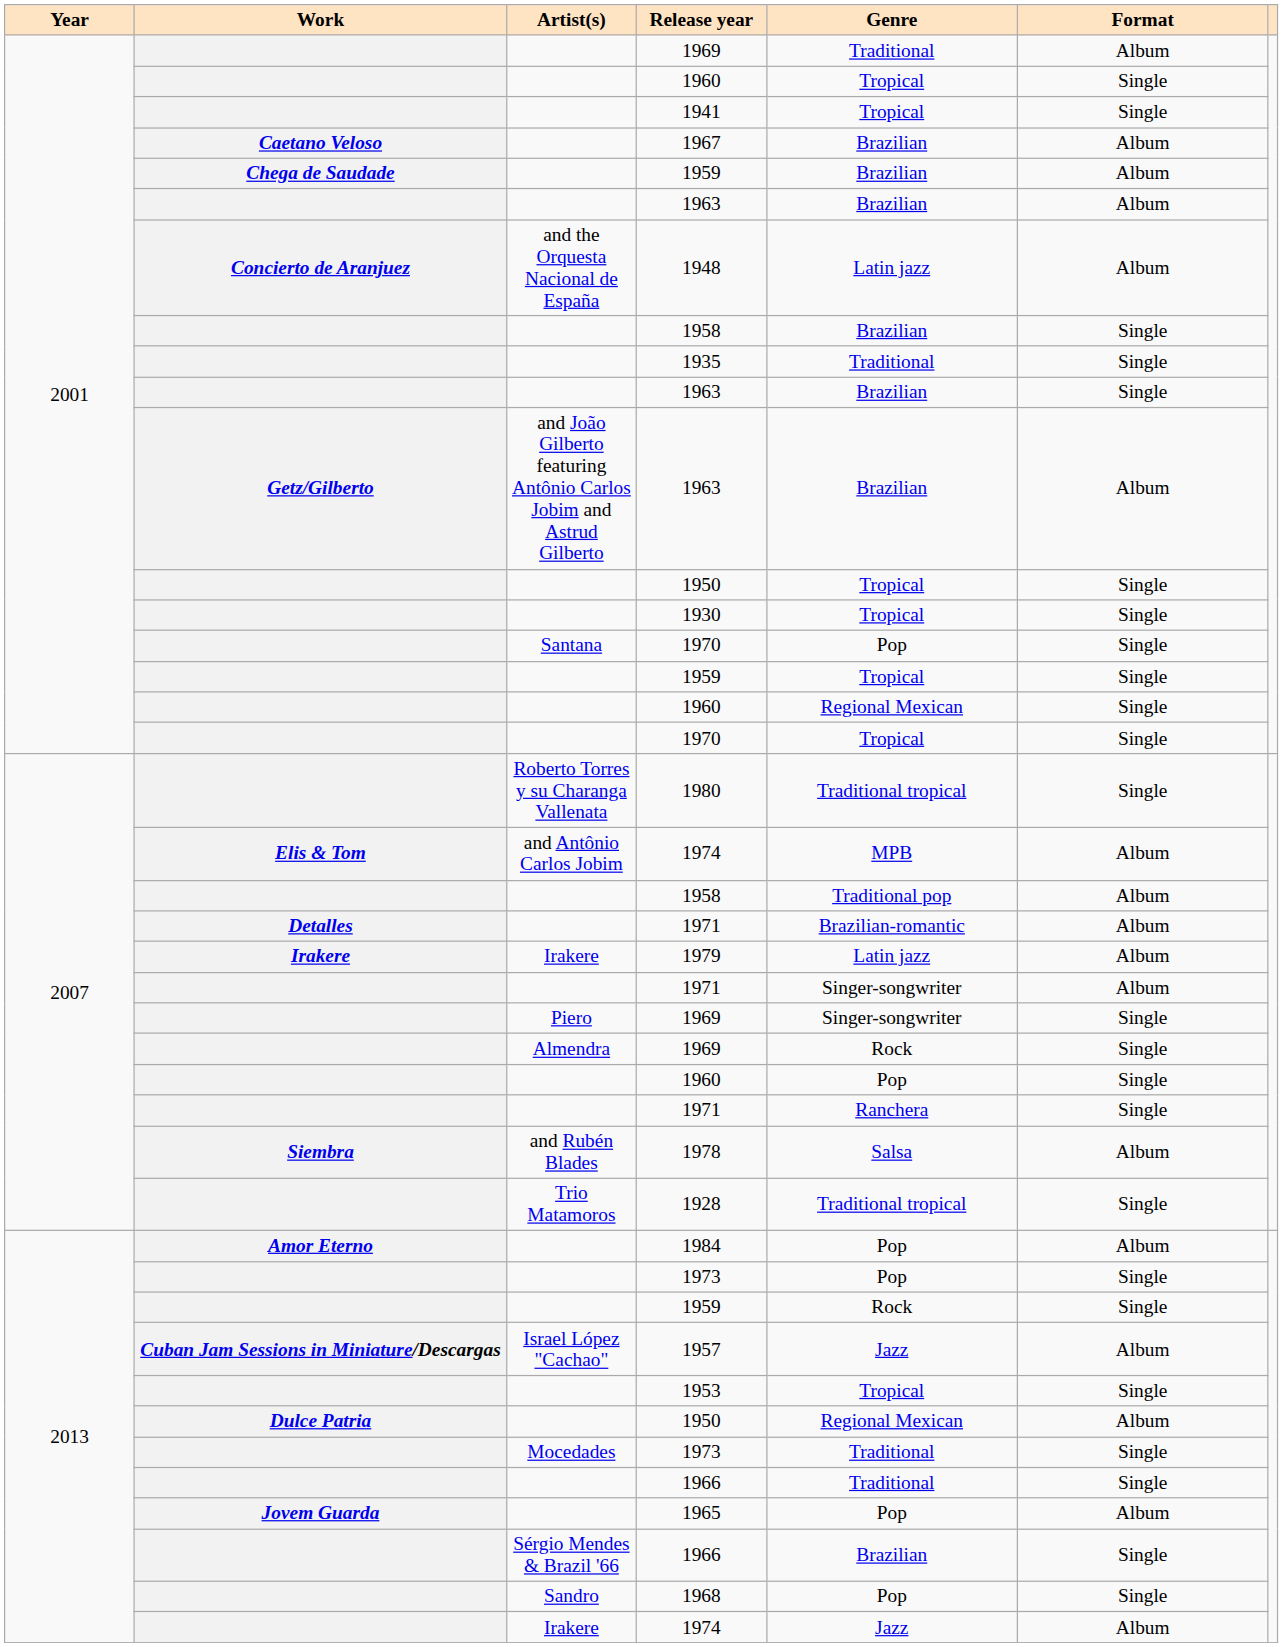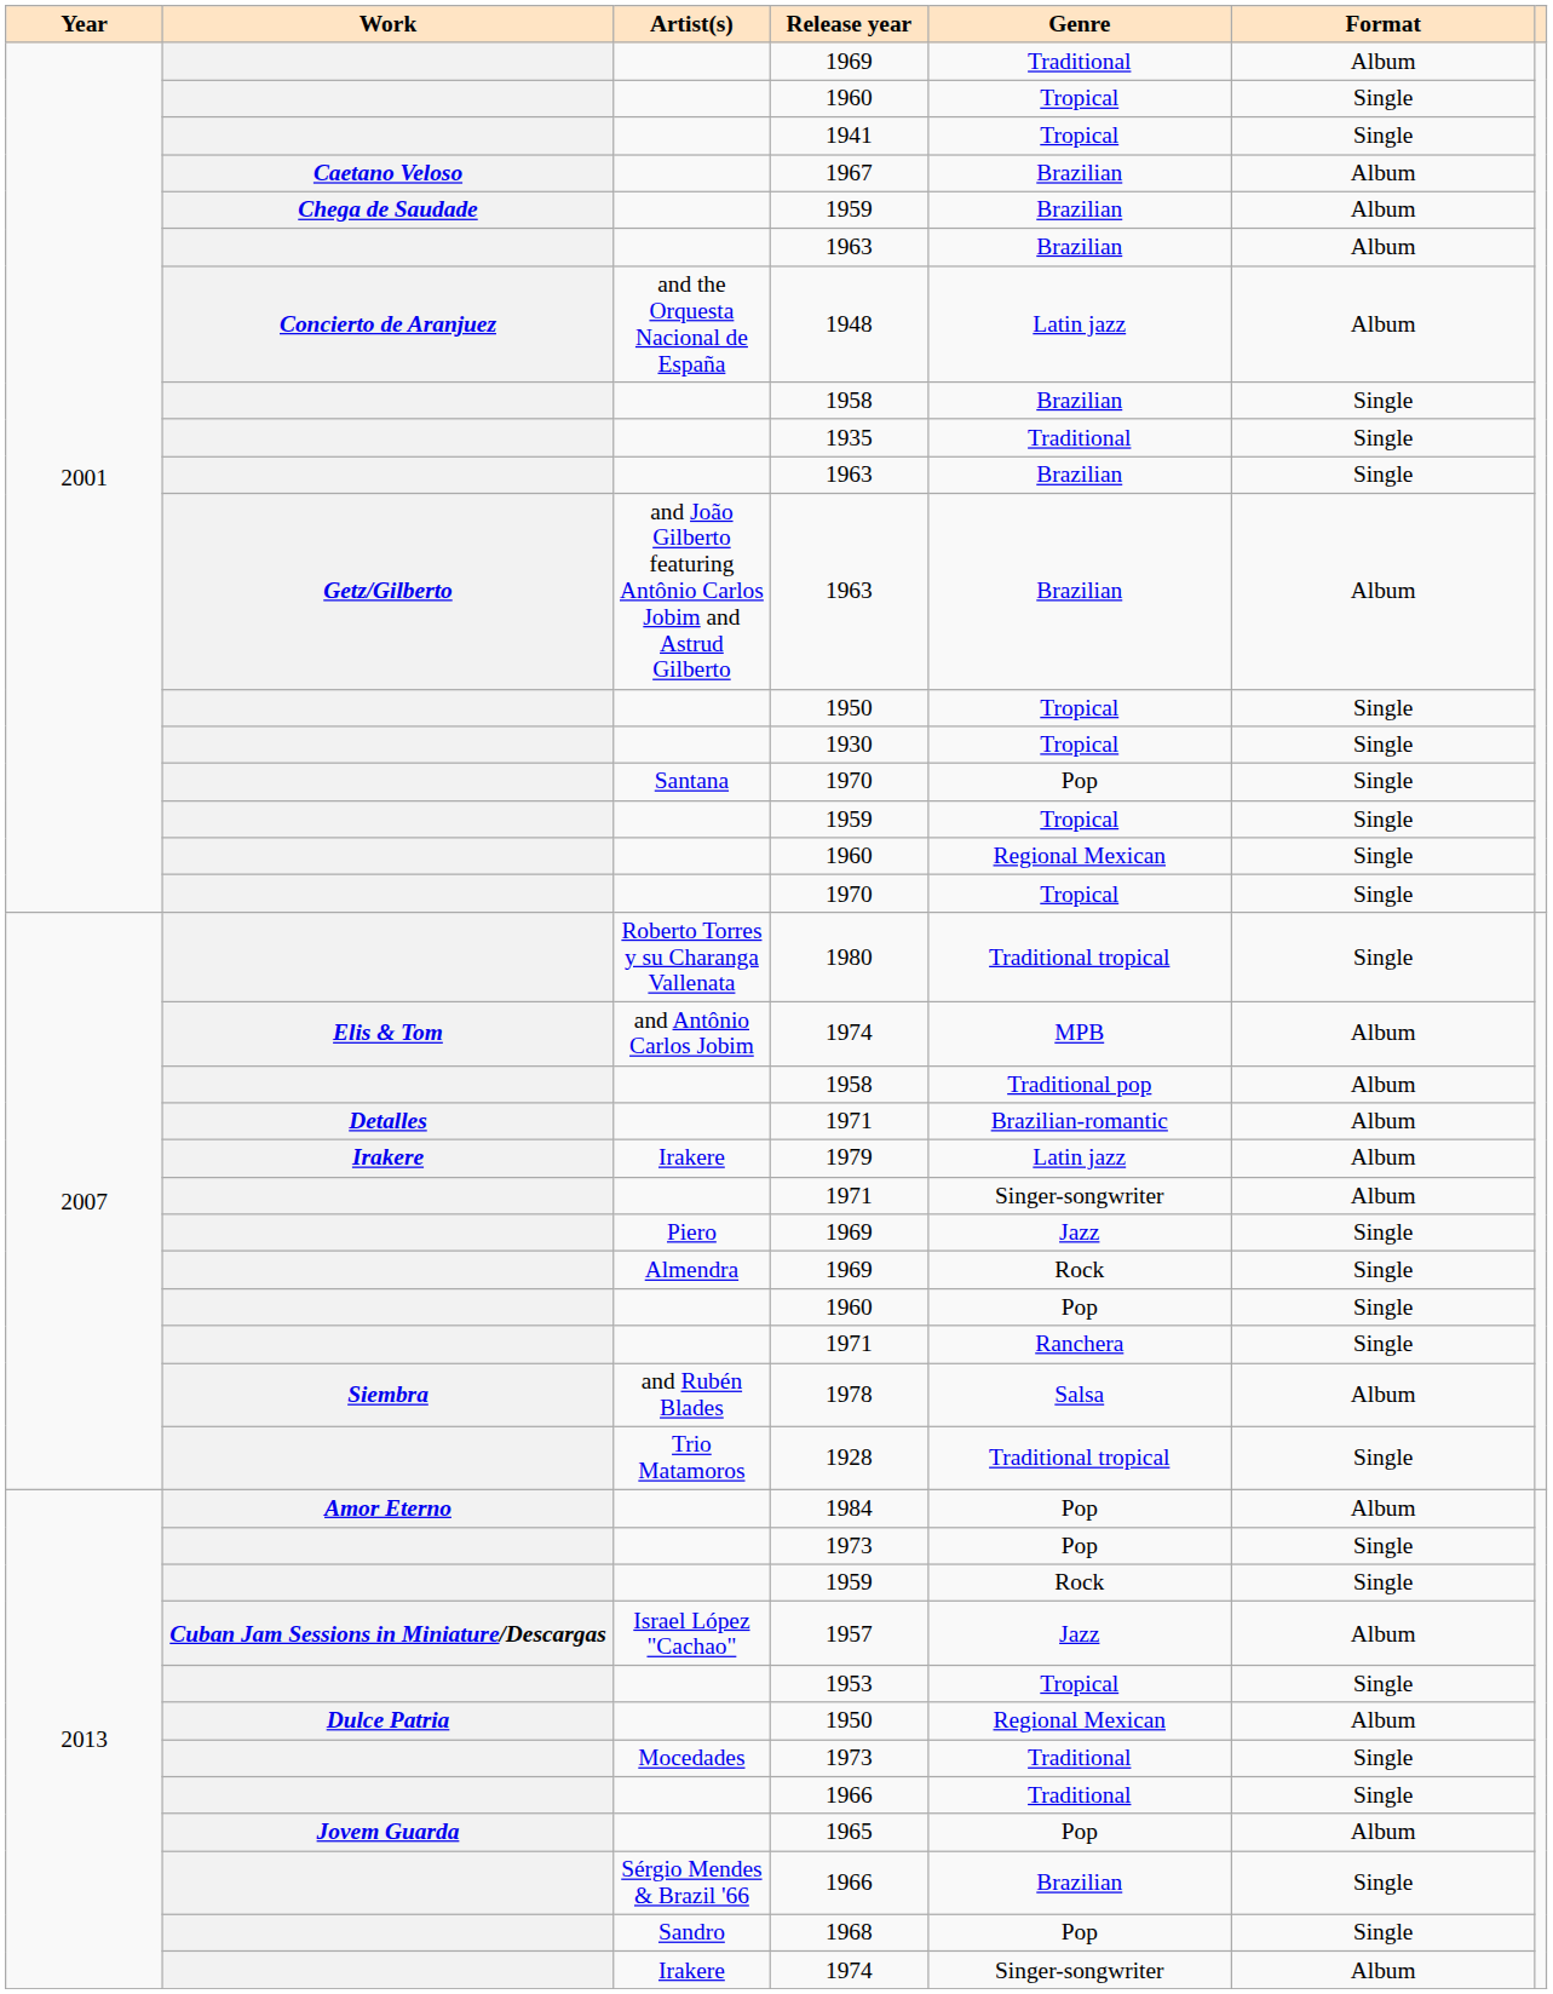Piero / 1969 | Genre: Singer-songwriter -> Jazz
Irakere / 1974 | Genre: Jazz -> Singer-songwriter
